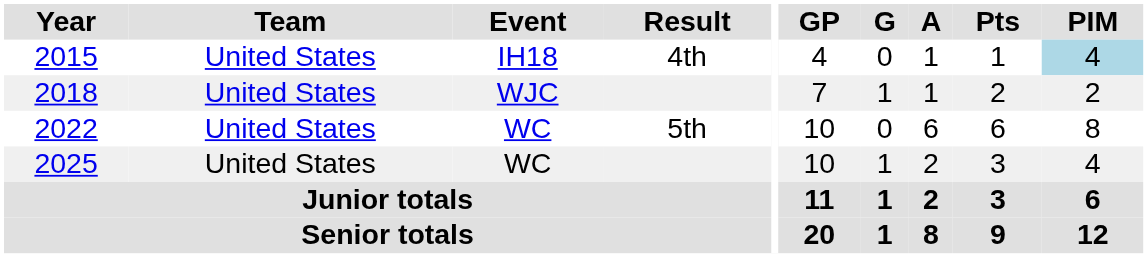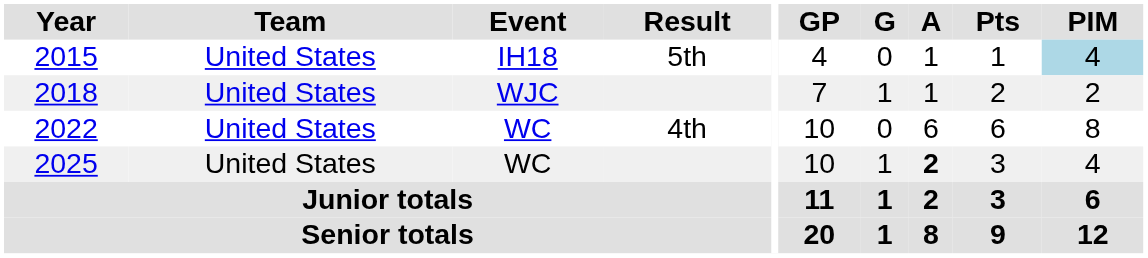2015 | Result: 4th -> 5th
2022 | Result: 5th -> 4th
2025 | A: normal -> bold
